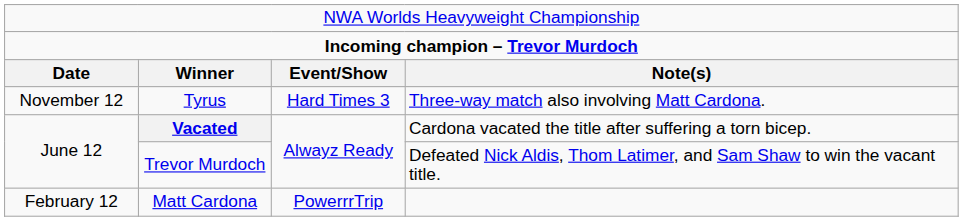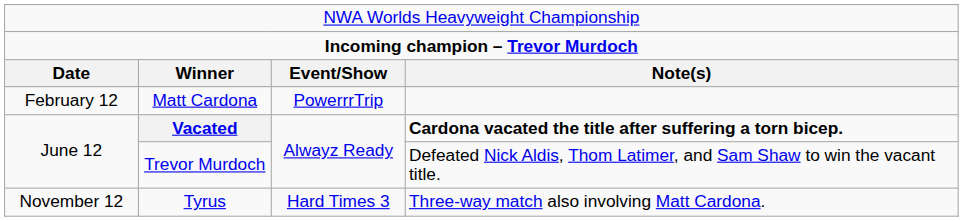rows swapped: Matt Cardona <-> Tyrus
Vacated | column 4: normal -> bold
